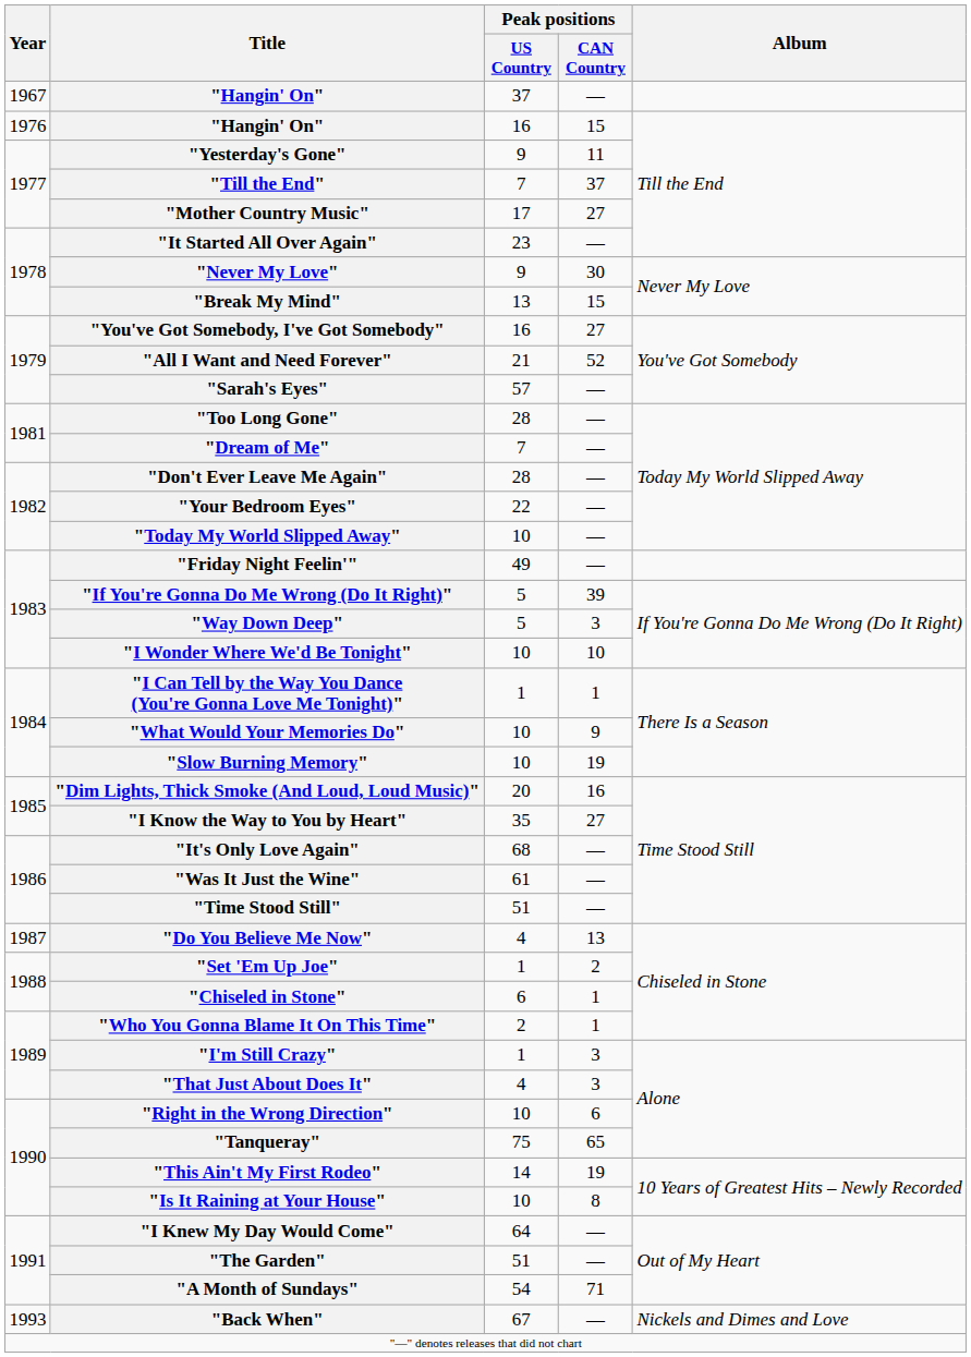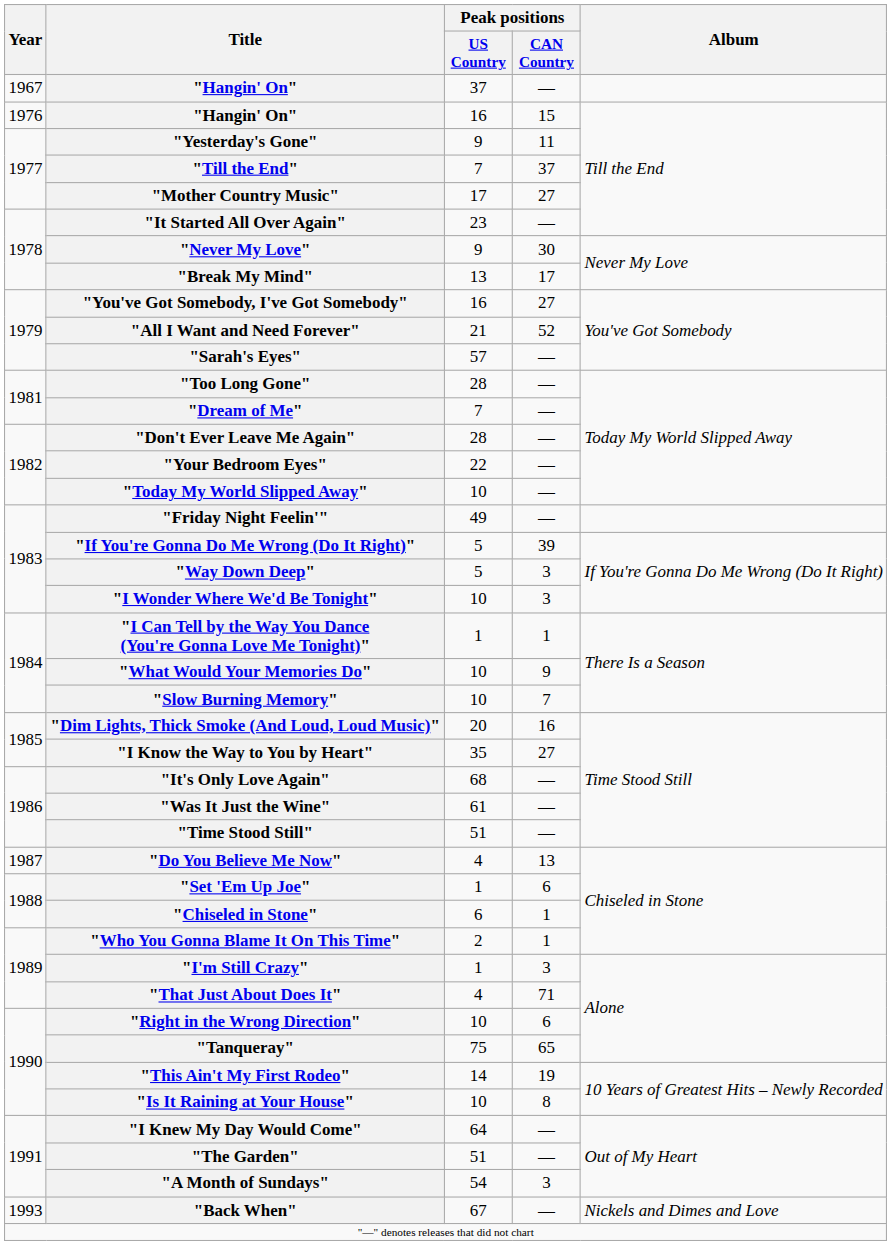"Break My Mind" | Peak positions / CAN Country: 15 -> 17
"I Wonder Where We'd Be Tonight" | Peak positions / CAN Country: 10 -> 3
"Slow Burning Memory" | Peak positions / CAN Country: 19 -> 7
"Set 'Em Up Joe" | Peak positions / CAN Country: 2 -> 6
"That Just About Does It" | Peak positions / CAN Country: 3 -> 71
"A Month of Sundays" | Peak positions / CAN Country: 71 -> 3
